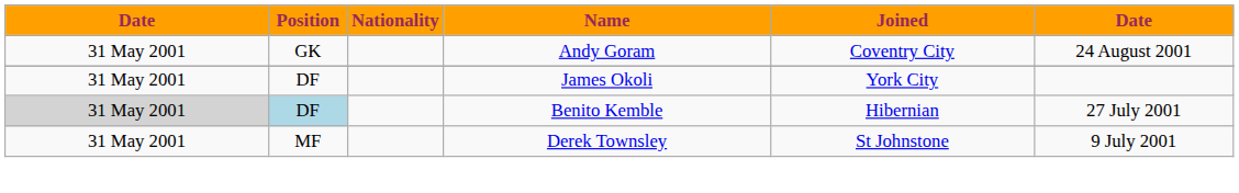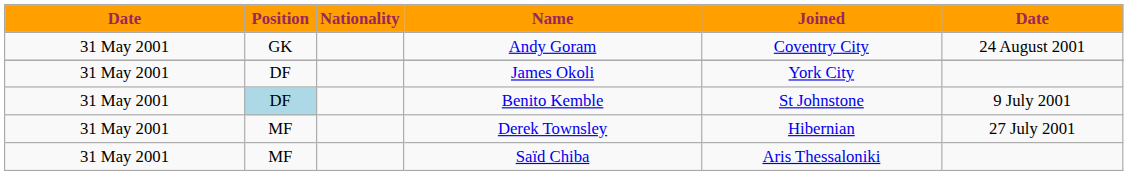Benito Kemble | column 1: lightgrey background -> no background
Benito Kemble | Joined: Hibernian -> St Johnstone
Benito Kemble | column 6: 27 July 2001 -> 9 July 2001
Derek Townsley | Joined: St Johnstone -> Hibernian
Derek Townsley | column 6: 9 July 2001 -> 27 July 2001
+ row: 31 May 2001 | MF | Saïd Chiba | Aris Thessaloniki
